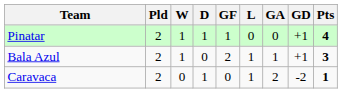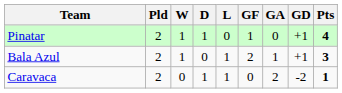columns swapped: L <-> GF
